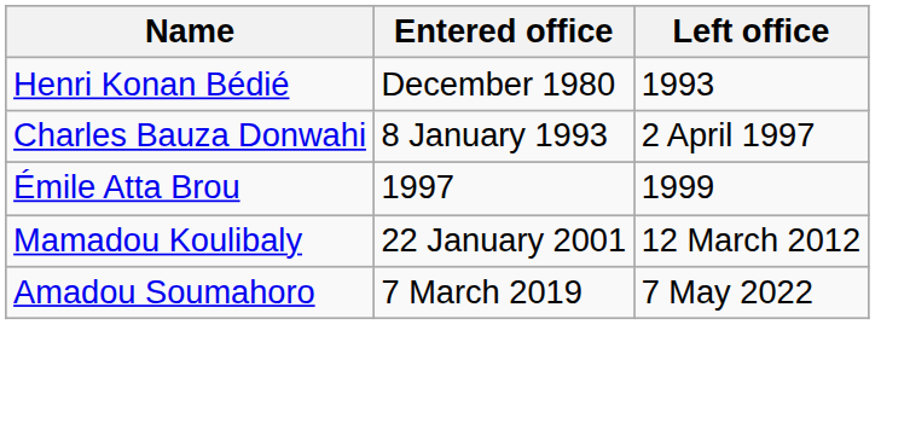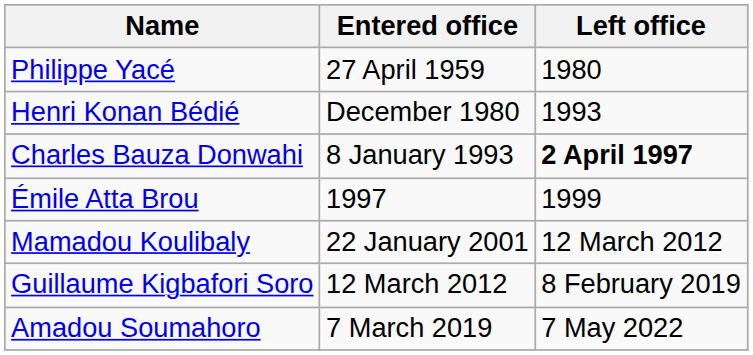+ row: Philippe Yacé | 27 April 1959 | 1980
Charles Bauza Donwahi | Left office: normal -> bold
+ row: Guillaume Kigbafori Soro | 12 March 2012 | 8 February 2019
